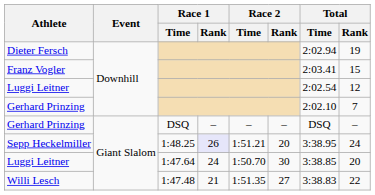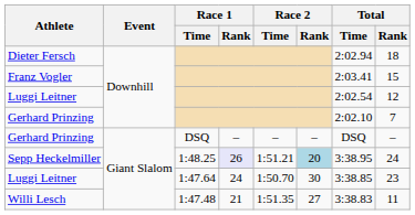Dieter Fersch | Total / Rank: 19 -> 18
Sepp Heckelmiller | Race 2 / Rank: no background -> lightblue background
Luggi Leitner / 1:47.64 | Total / Rank: 20 -> 23
Willi Lesch | Total / Rank: 22 -> 11
